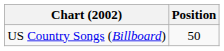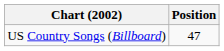US Country Songs (Billboard) | Position: 50 -> 47
